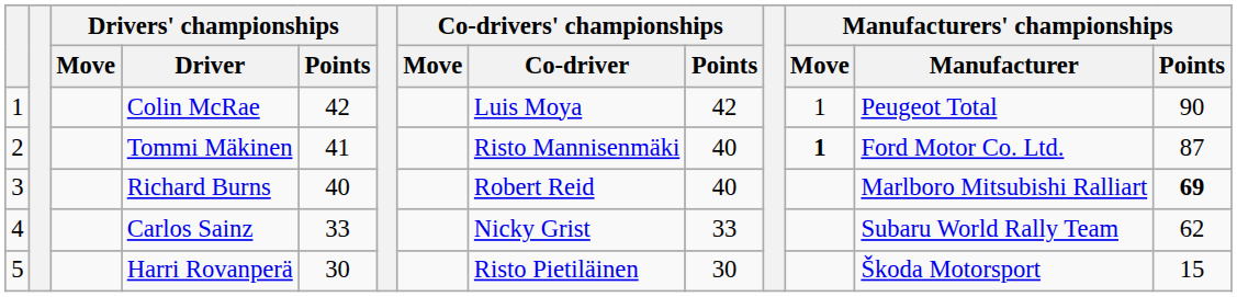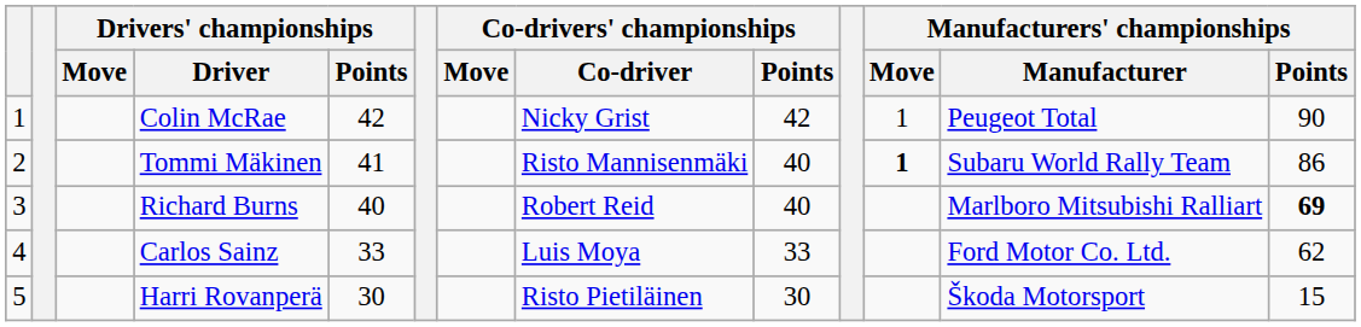Colin McRae | Co-drivers' championships / Co-driver: Luis Moya -> Nicky Grist
Tommi Mäkinen | Manufacturers' championships / Manufacturer: Ford Motor Co. Ltd. -> Subaru World Rally Team
Tommi Mäkinen | Manufacturers' championships / Points: 87 -> 86
Carlos Sainz | Co-drivers' championships / Co-driver: Nicky Grist -> Luis Moya
Carlos Sainz | Manufacturers' championships / Manufacturer: Subaru World Rally Team -> Ford Motor Co. Ltd.
